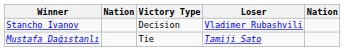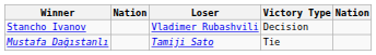columns swapped: Victory Type <-> Loser
